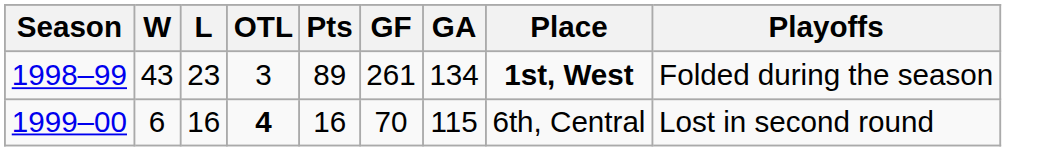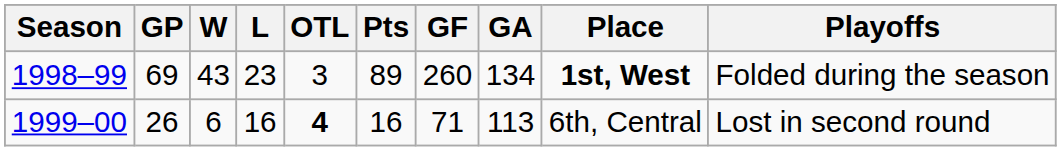+ column: GP | 69 | 26
1998–99 | GF: 261 -> 260
1999–00 | GF: 70 -> 71
1999–00 | GA: 115 -> 113
